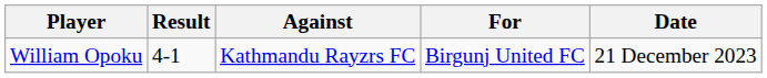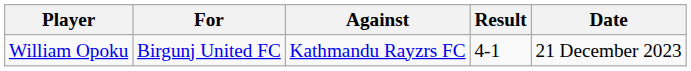columns swapped: For <-> Result
